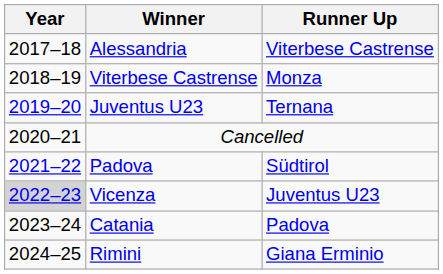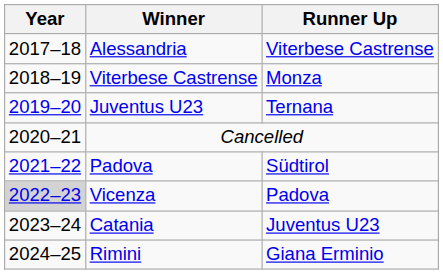Vicenza | Runner Up: Juventus U23 -> Padova
Catania | Runner Up: Padova -> Juventus U23
